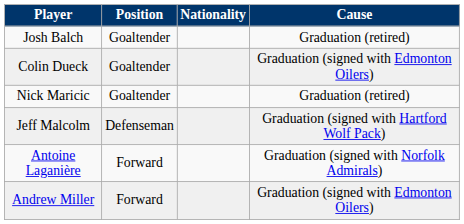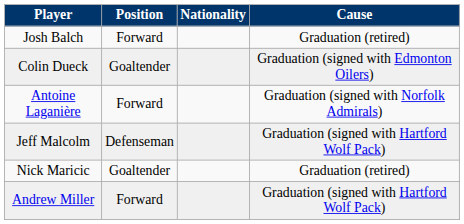Josh Balch | Position: Goaltender -> Forward
rows swapped: Antoine Laganière <-> Nick Maricic
Andrew Miller | Cause: Graduation (signed with Edmonton Oilers) -> Graduation (signed with Hartford Wolf Pack)
